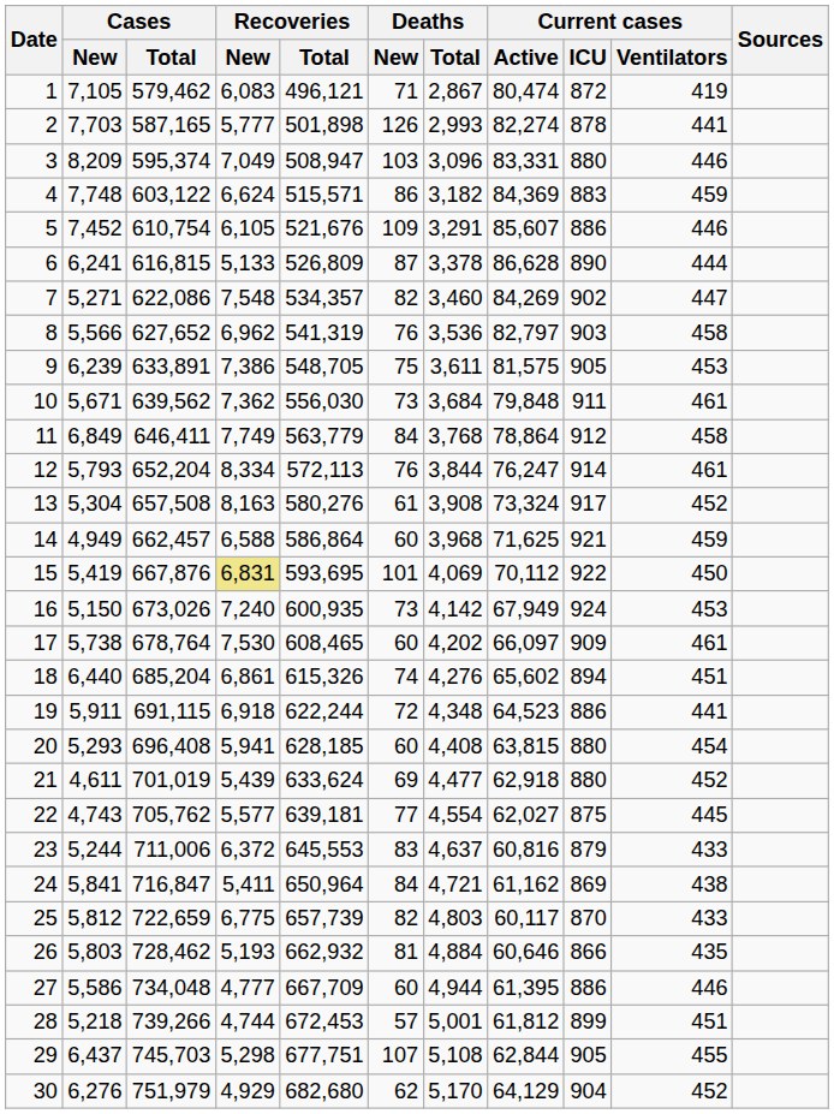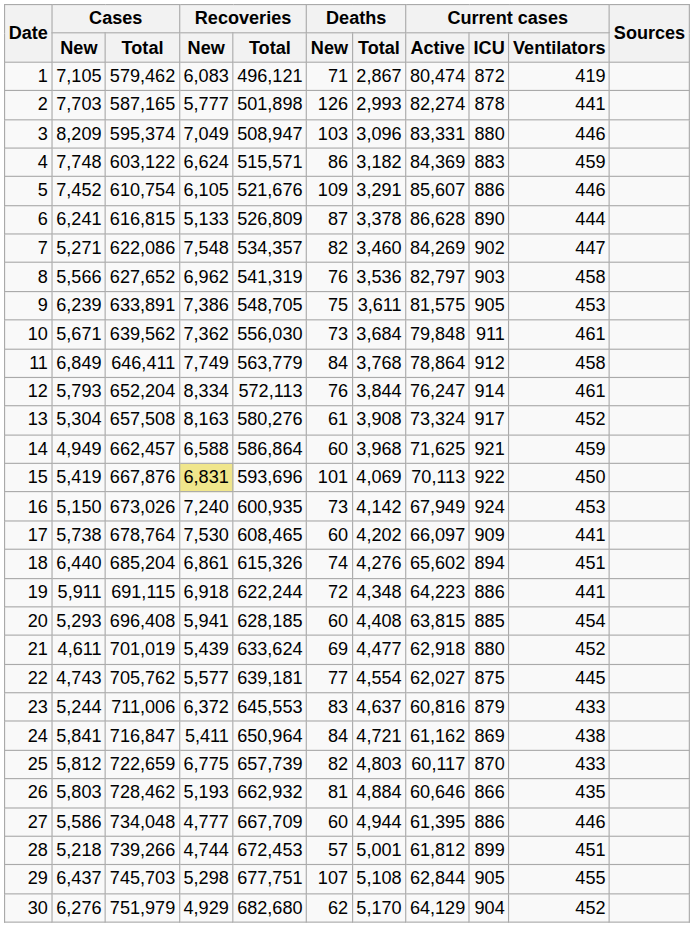15 | Recoveries / Total: 593,695 -> 593,696
15 | Current cases / Active: 70,112 -> 70,113
17 | Current cases / Ventilators: 461 -> 441
19 | Current cases / Active: 64,523 -> 64,223
20 | Current cases / ICU: 880 -> 885
